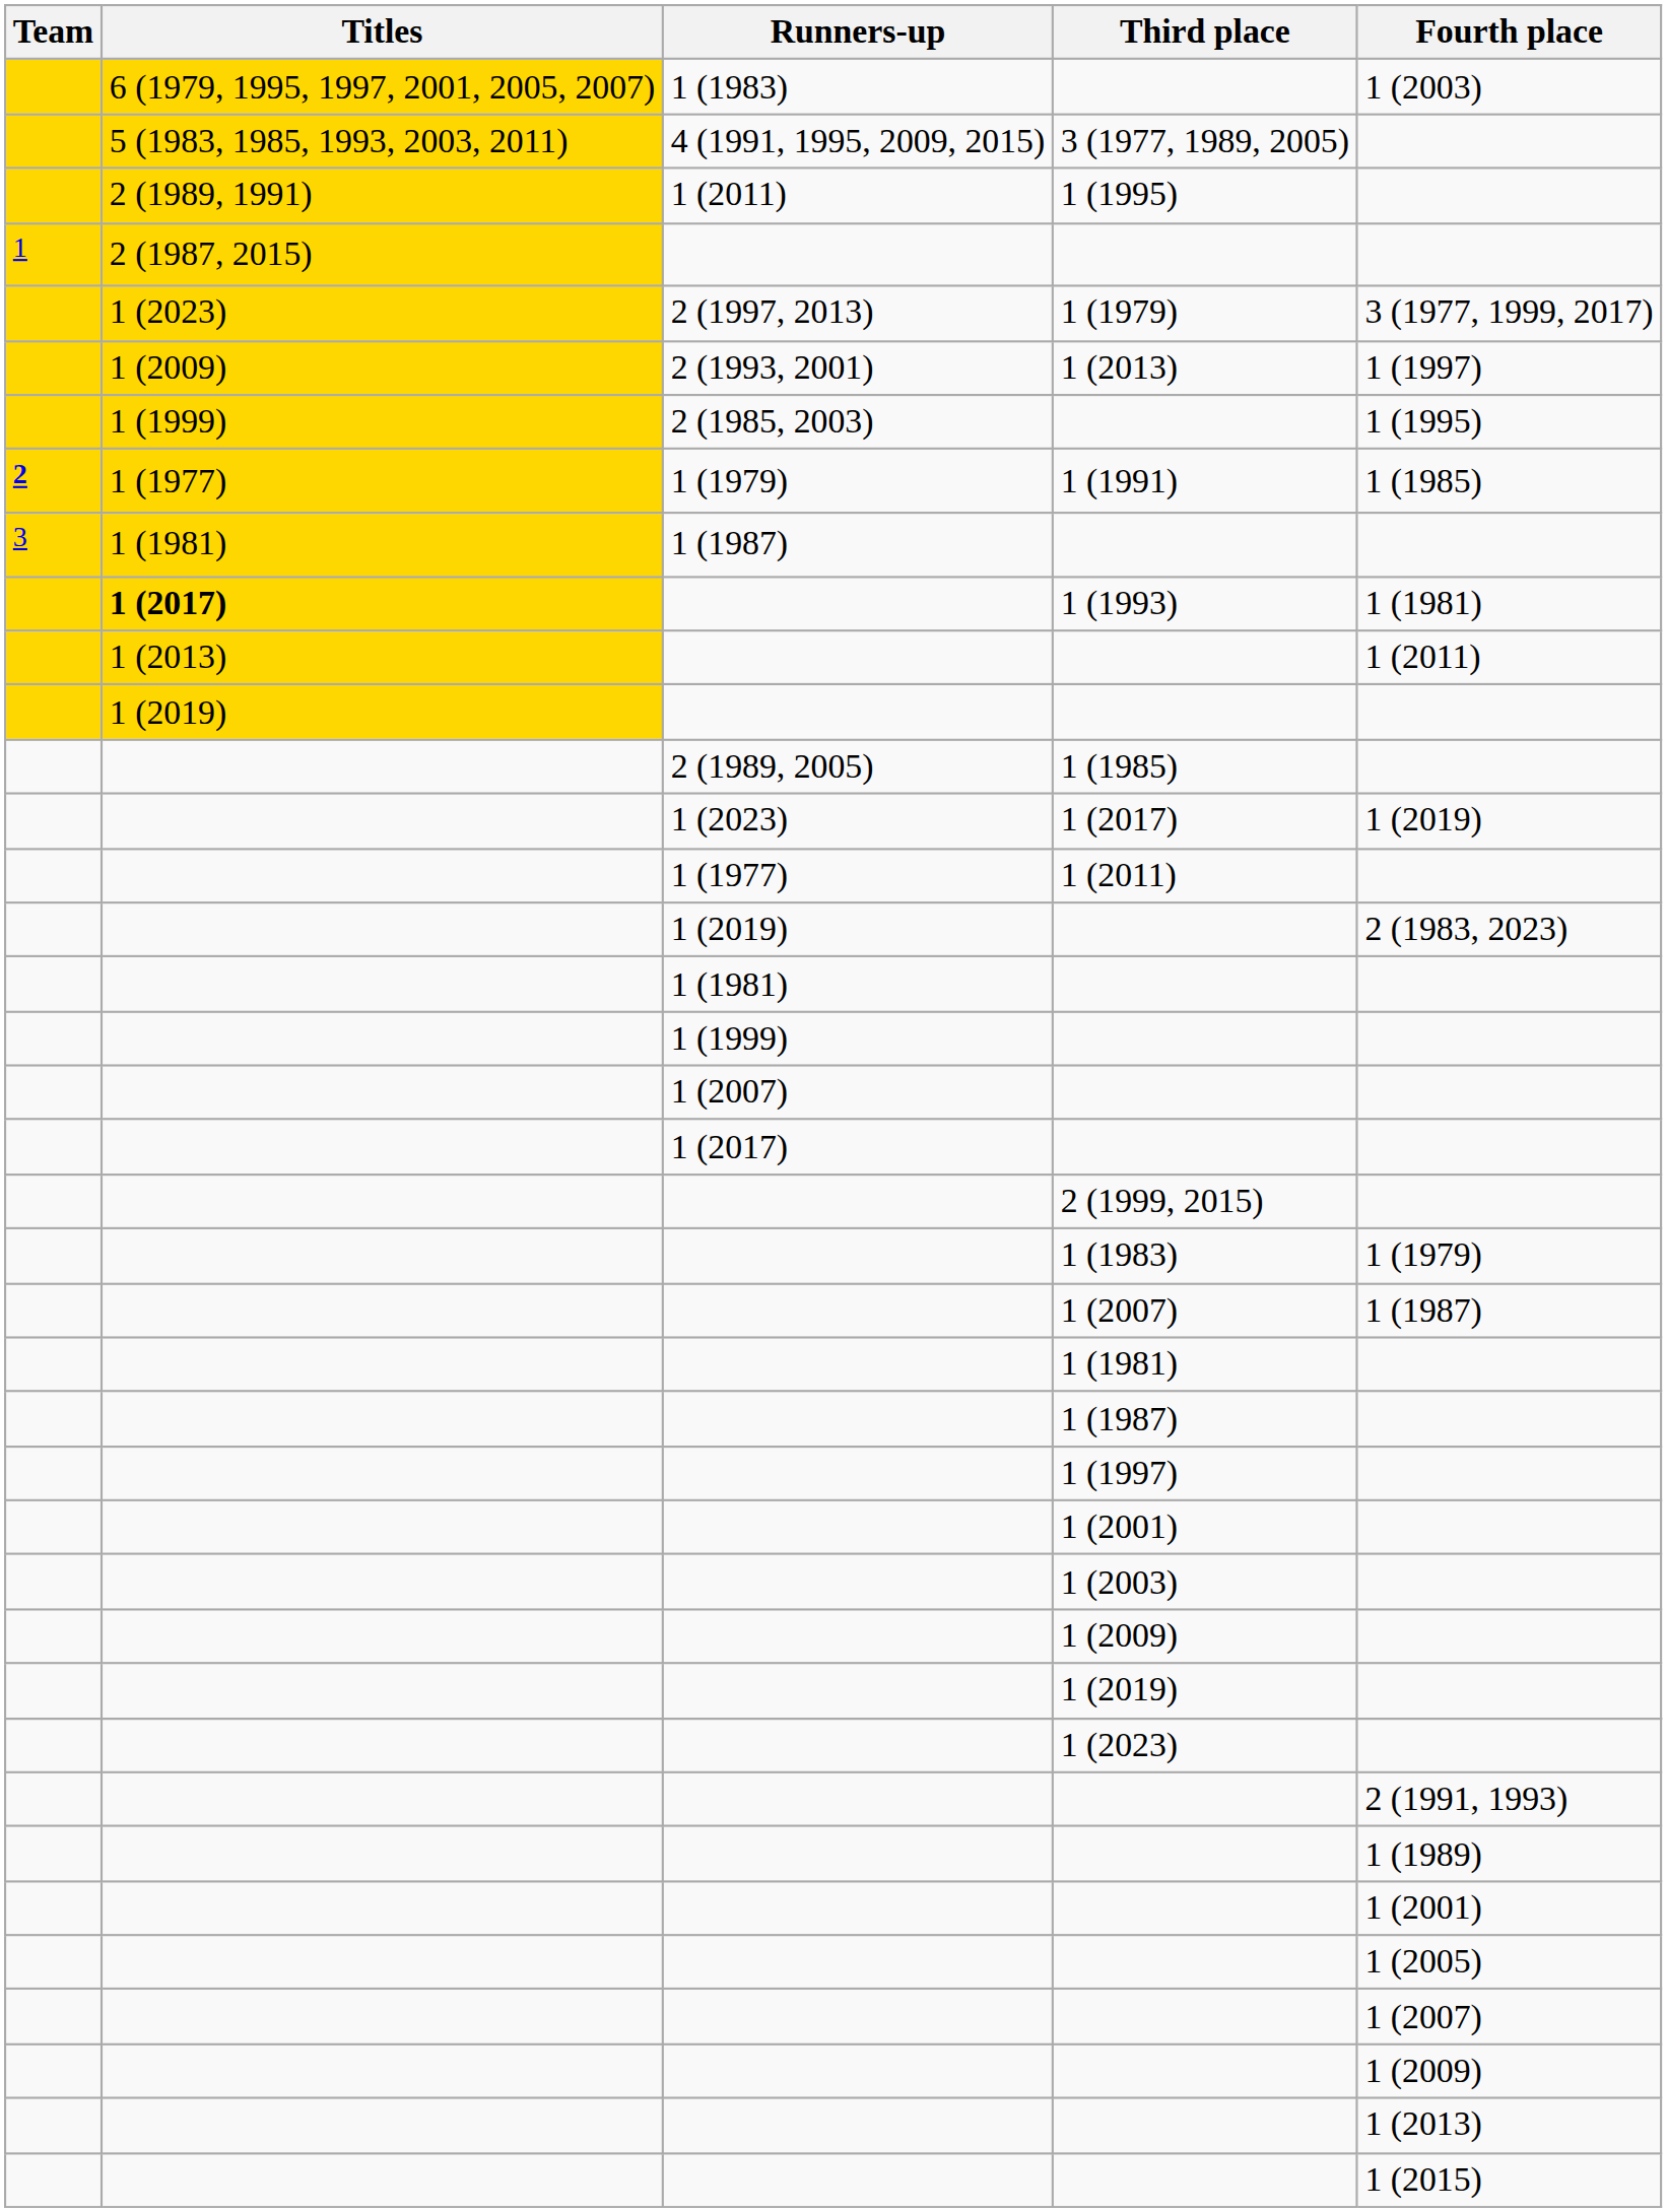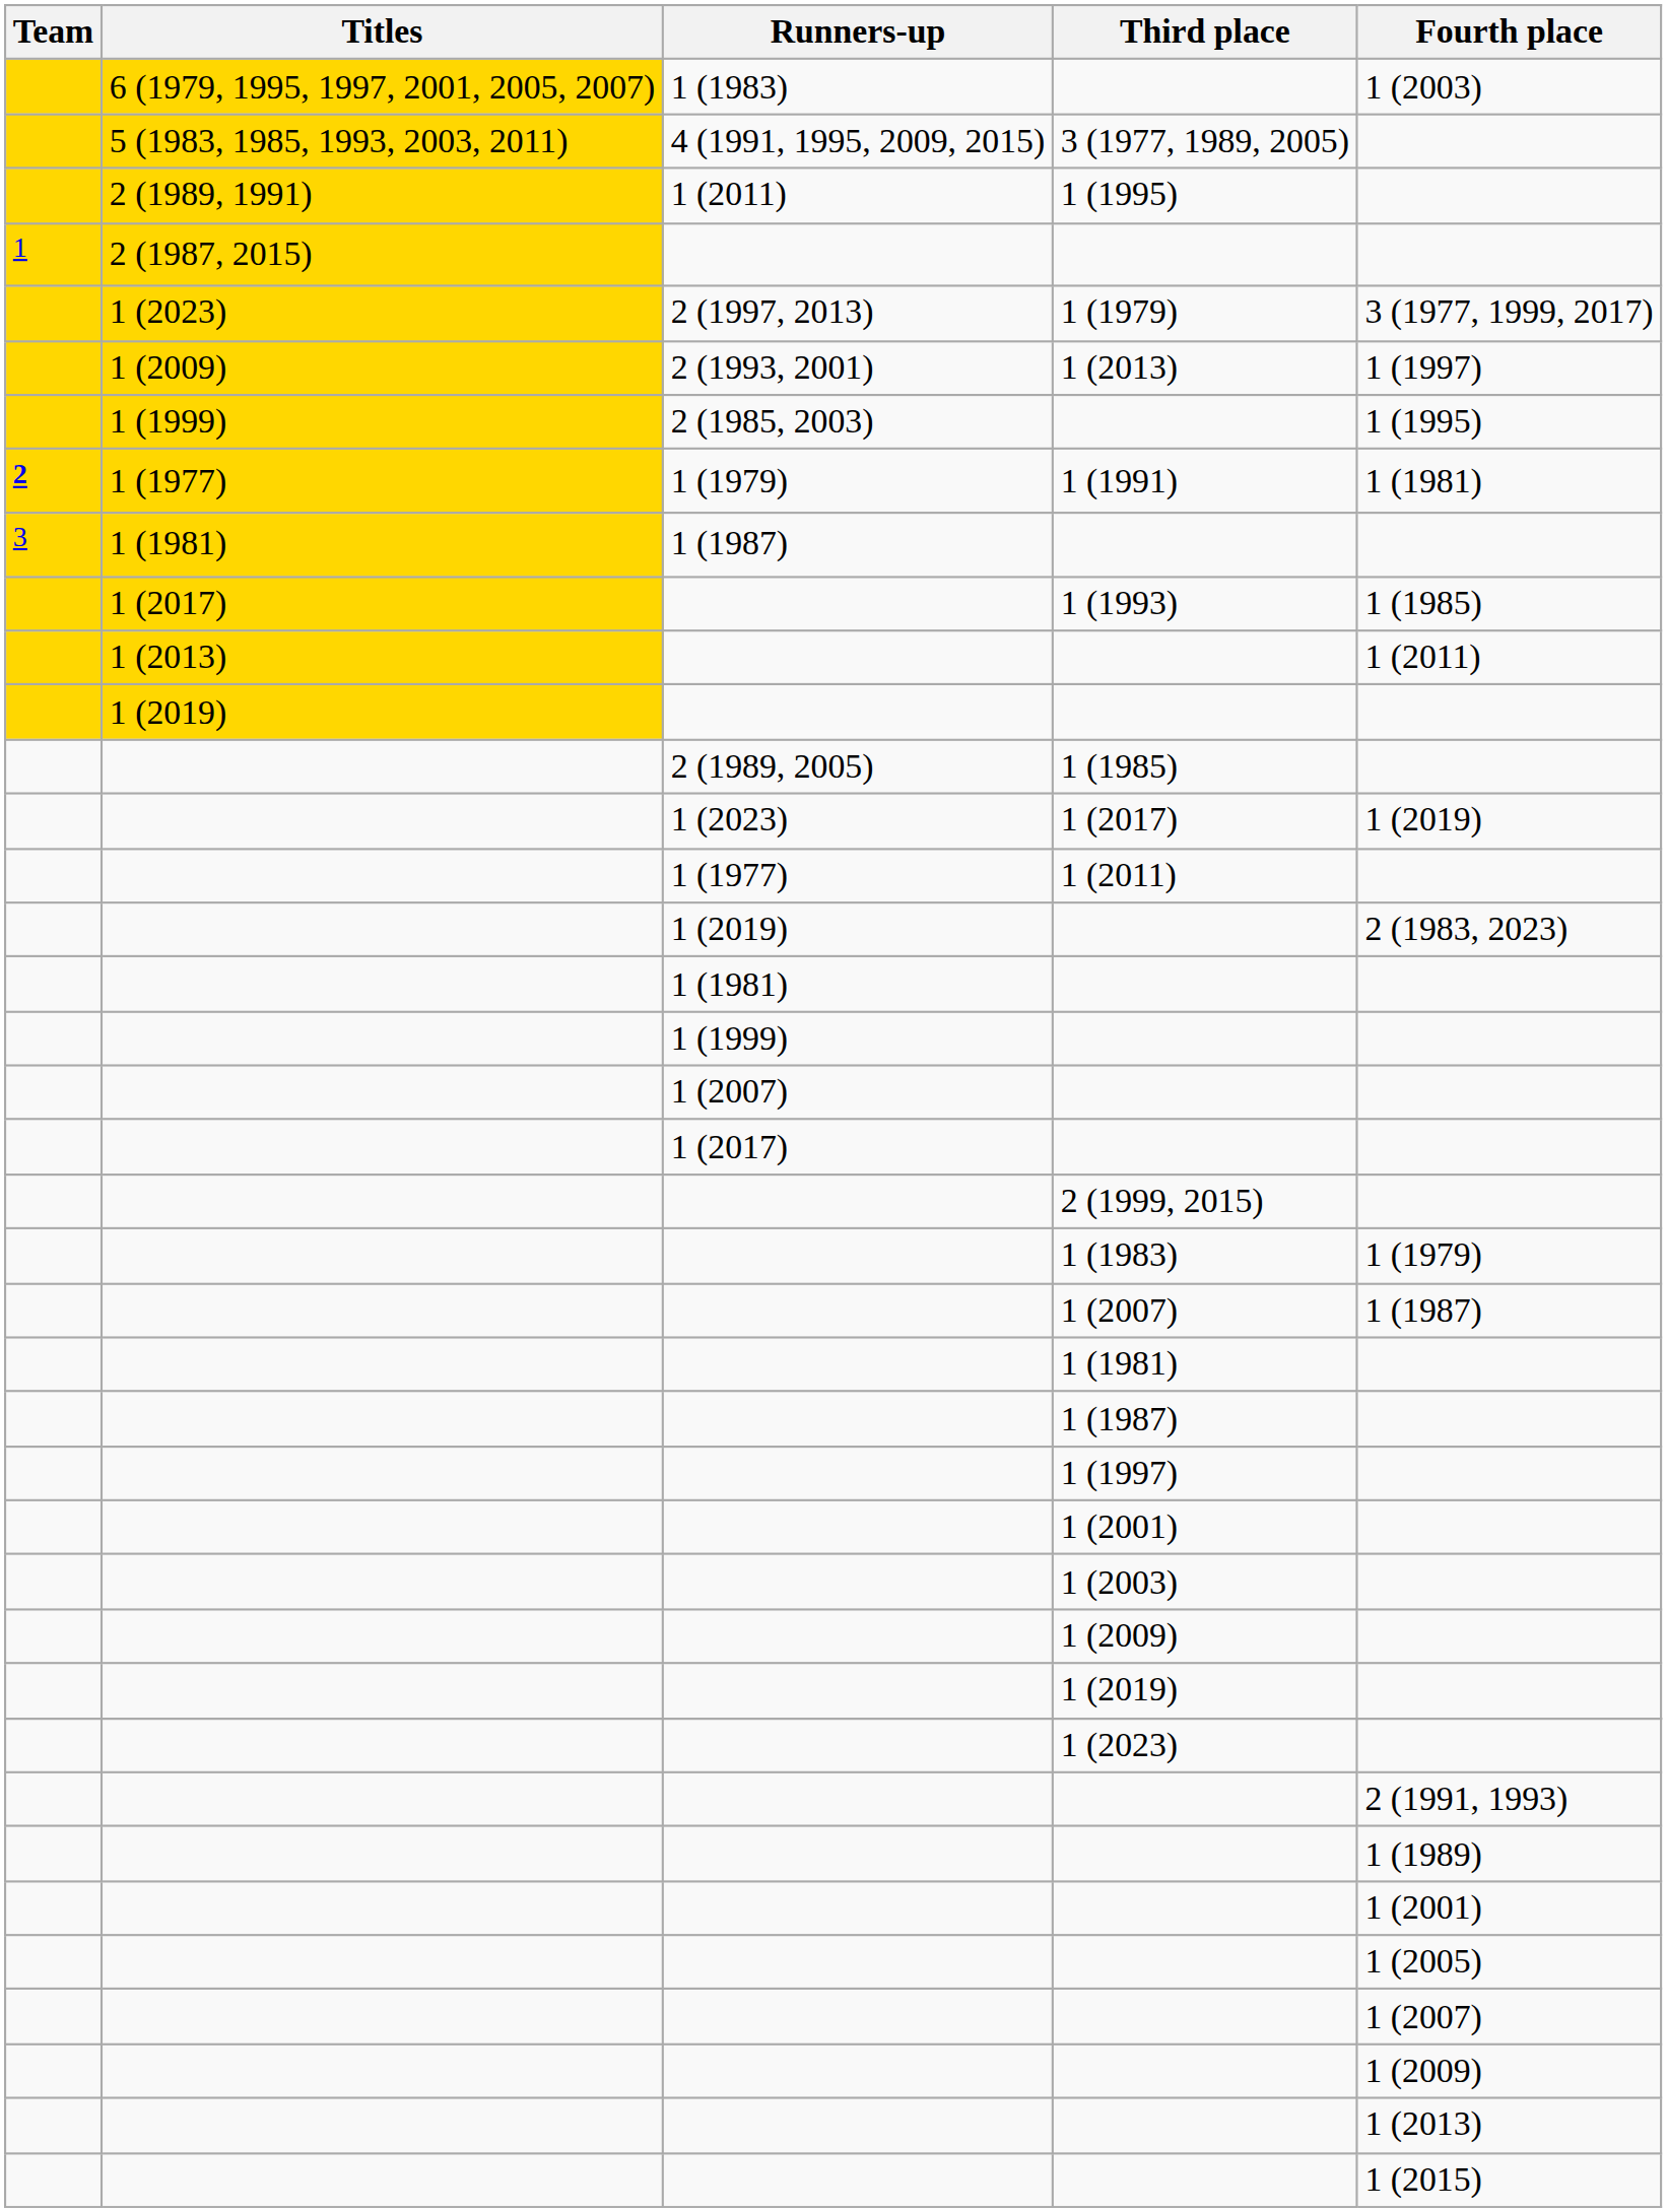1 (1991) | Fourth place: 1 (1985) -> 1 (1981)
1 (1993) | Titles: bold -> normal
1 (1993) | Fourth place: 1 (1981) -> 1 (1985)
